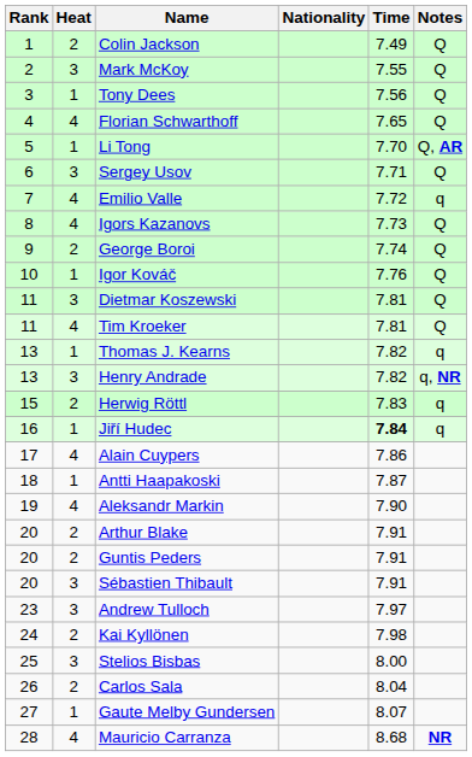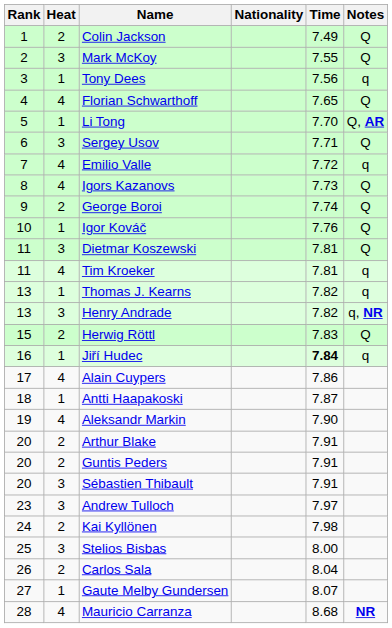Tony Dees | Notes: Q -> q
Tim Kroeker | Notes: Q -> q
Herwig Röttl | Notes: q -> Q
